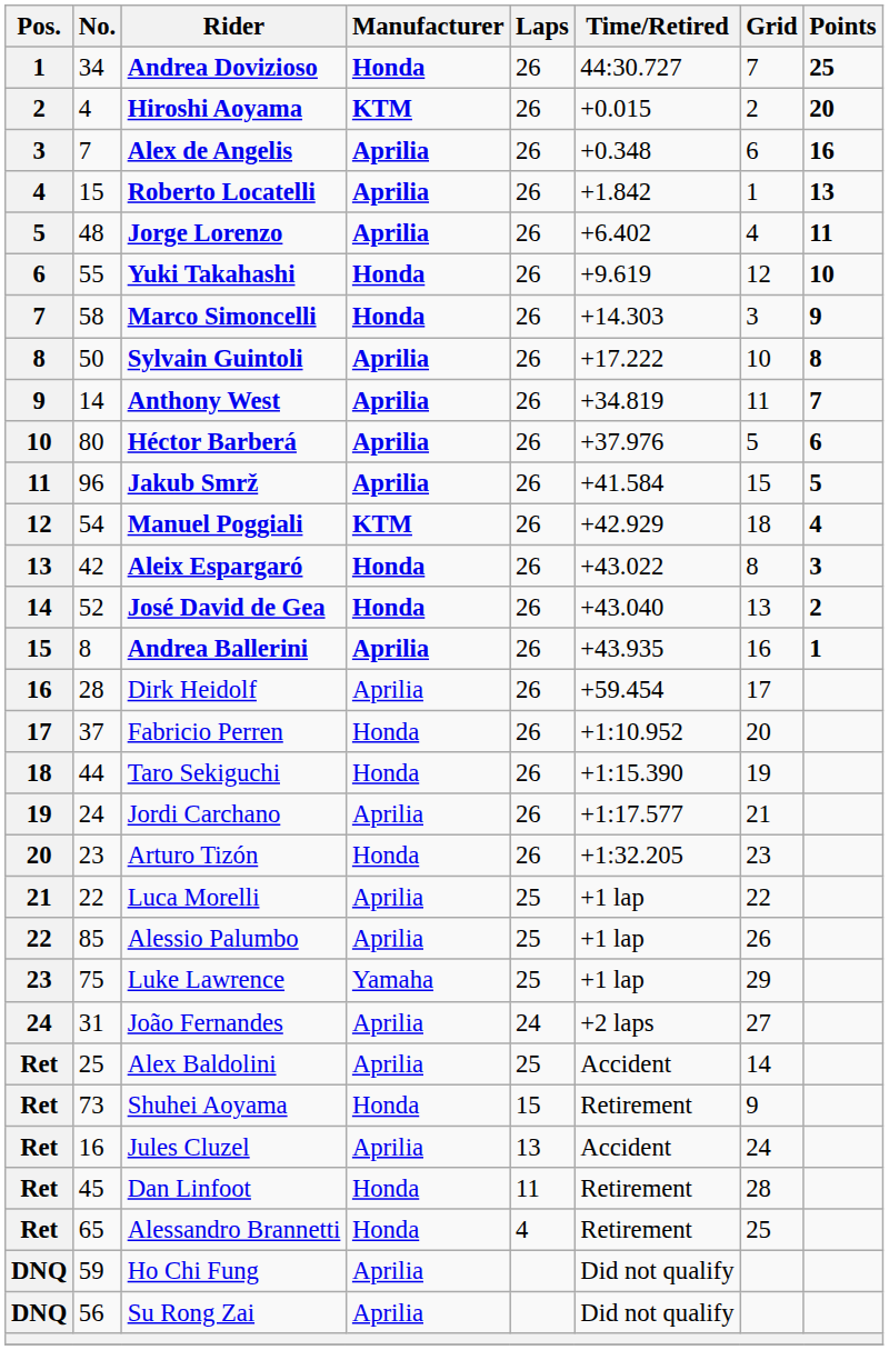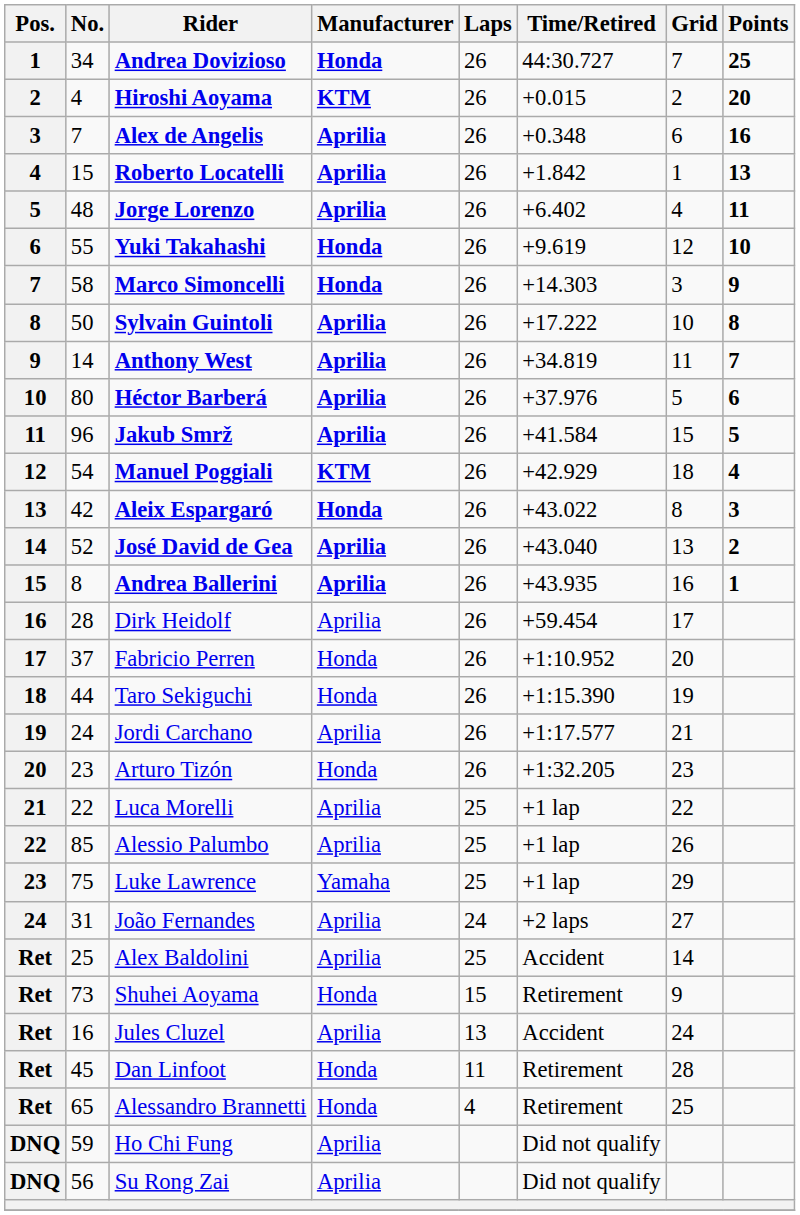José David de Gea | Manufacturer: Honda -> Aprilia
